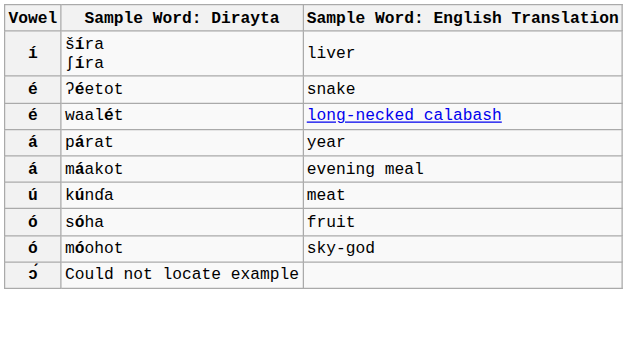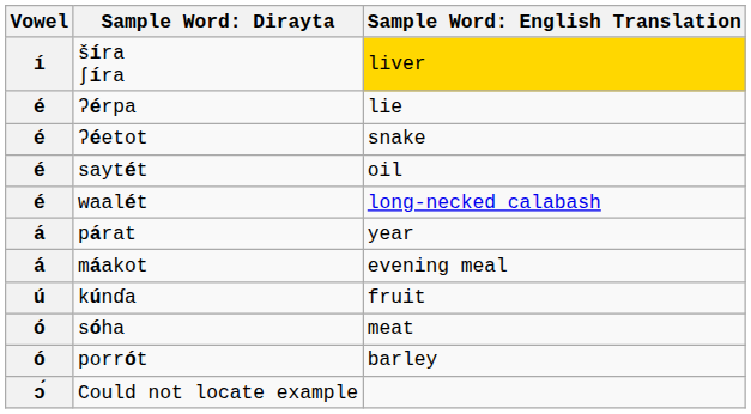šíra ʃíra | column 3: no background -> gold background
+ row: é | ʔérpa | lie
+ row: é | saytét | oil
kúnɗa | column 3: meat -> fruit
sóha | column 3: fruit -> meat
- row: ó | móohot | sky-god
+ row: ó | porrót | barley
